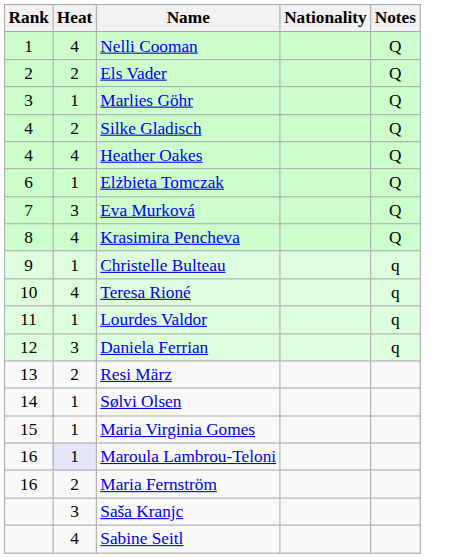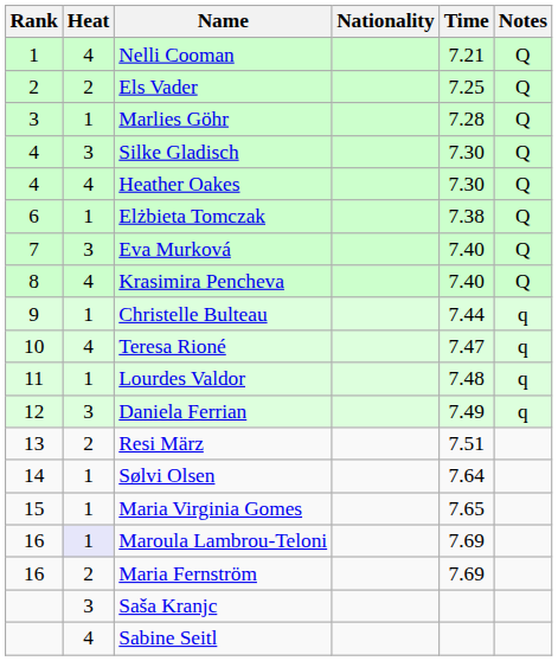+ column: Time | 7.21 | 7.25 | 7.28 | 7.30 | 7.30 | 7.38 | 7.40 | 7.40 | 7.44 | 7.47 | 7.48 | 7.49 | 7.51 | 7.64 | 7.65 | 7.69 | 7.69
Silke Gladisch | Heat: 2 -> 3
